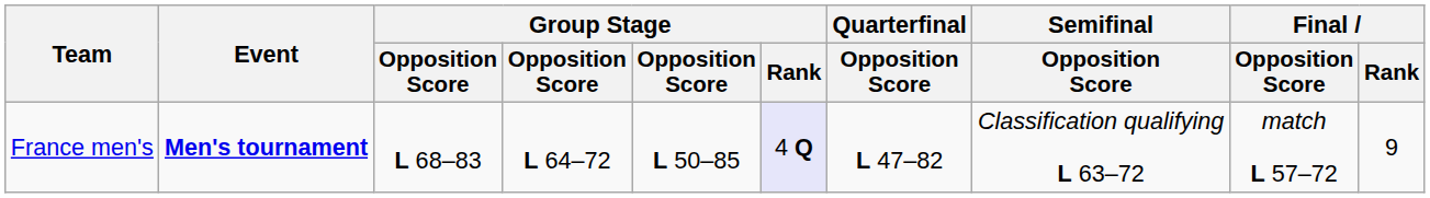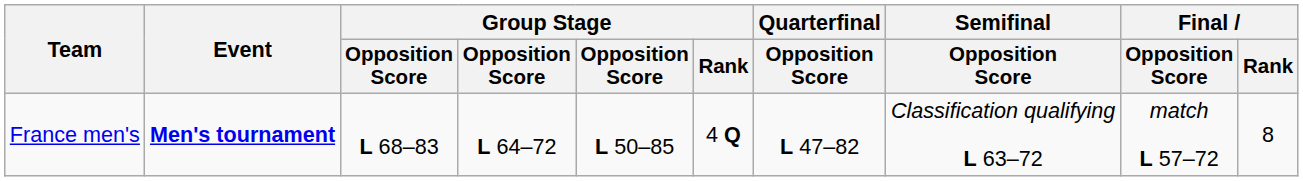France men's | Group Stage / Rank: lavender background -> no background
France men's | Final / Rank: 9 -> 8
